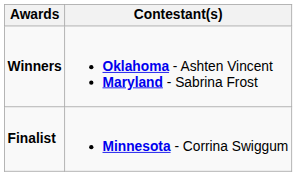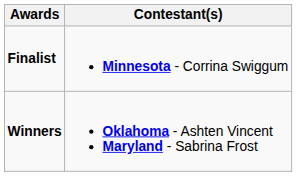rows swapped: Winners <-> Finalist
